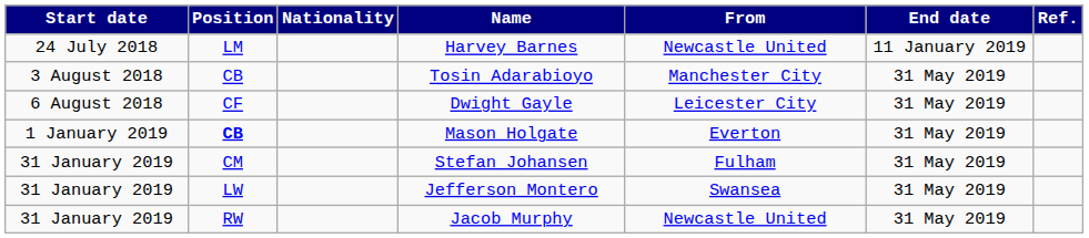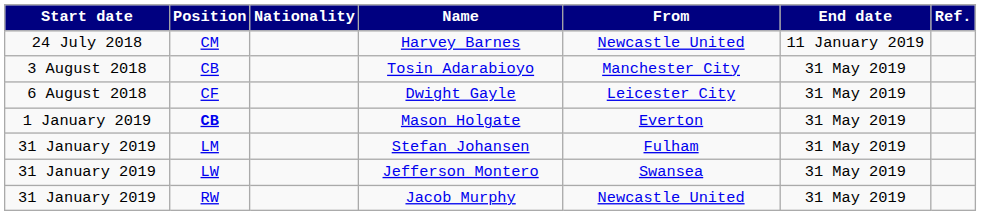Harvey Barnes | Position: LM -> CM
Stefan Johansen | Position: CM -> LM
